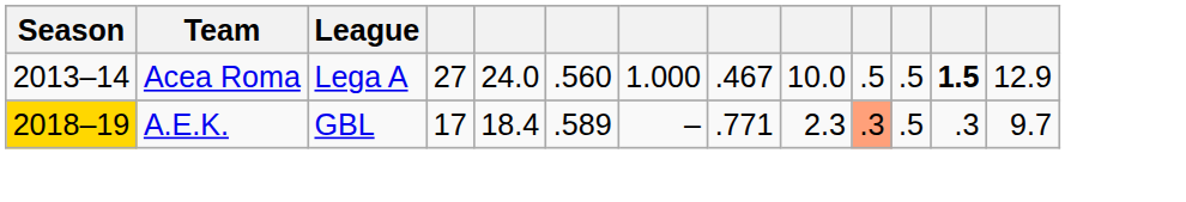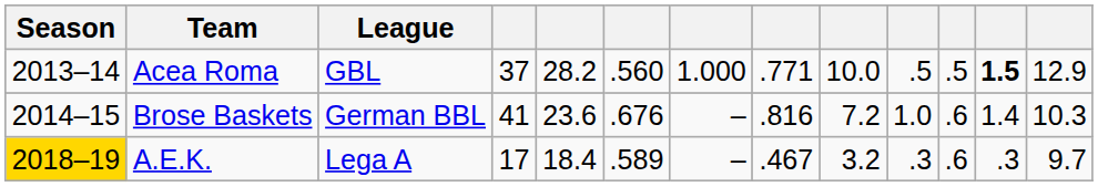Acea Roma | League: Lega A -> GBL
Acea Roma | column 4: 27 -> 37
Acea Roma | column 5: 24.0 -> 28.2
Acea Roma | column 8: .467 -> .771
+ row: 2014–15 | Brose Baskets | German BBL | 41 | 23.6 | .676 | – | .816 | 7.2 | 1.0 | .6 | 1.4 | 10.3
A.E.K. | League: GBL -> Lega A
A.E.K. | column 8: .771 -> .467
A.E.K. | column 9: 2.3 -> 3.2
A.E.K. | column 10: lightsalmon background -> no background
A.E.K. | column 11: .5 -> .6
